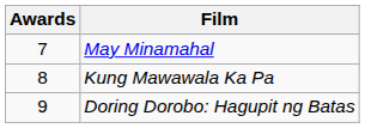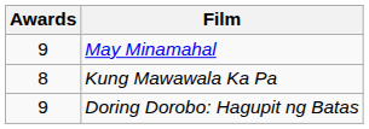May Minamahal | Awards: 7 -> 9
